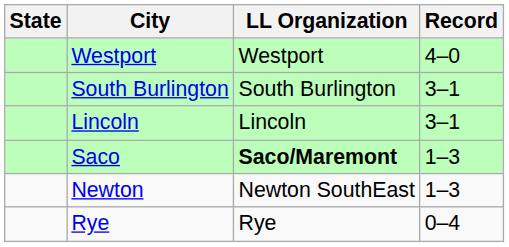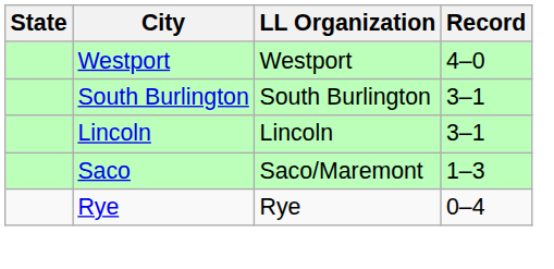Saco | LL Organization: bold -> normal
- row: Newton | Newton SouthEast | 1–3
